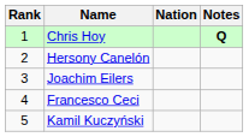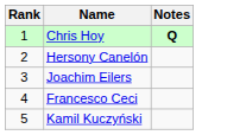- column: Nation
